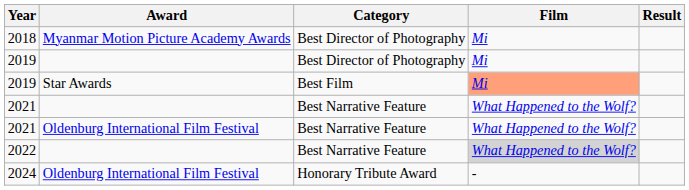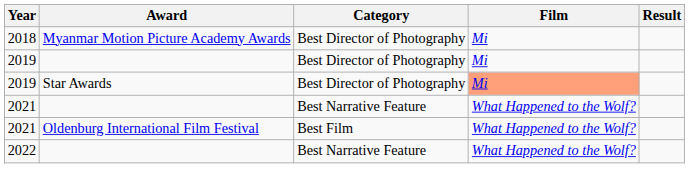2019 / Star Awards | Category: Best Film -> Best Director of Photography
2021 / Oldenburg International Film Festival | Category: Best Narrative Feature -> Best Film
2022 | Film: lightgrey background -> no background
- row: 2024 | Oldenburg International Film Festival | Honorary Tribute Award | -
